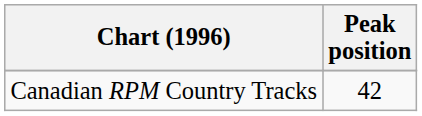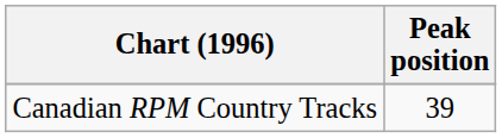Canadian RPM Country Tracks | Peak position: 42 -> 39
